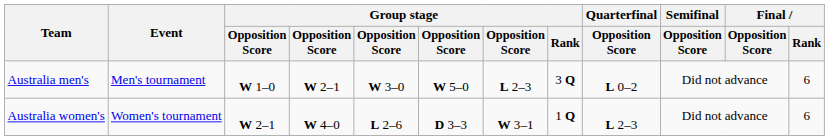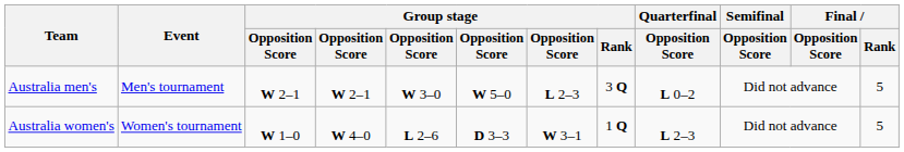Australia men's | column 3: W 1–0 -> W 2–1
Australia men's | Final / Rank: 6 -> 5
Australia women's | column 3: W 2–1 -> W 1–0
Australia women's | Final / Rank: 6 -> 5
